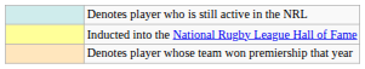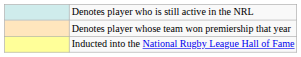rows swapped: Inducted into the National Rugby League Hall of Fame <-> Denotes player whose team won premiership that year
